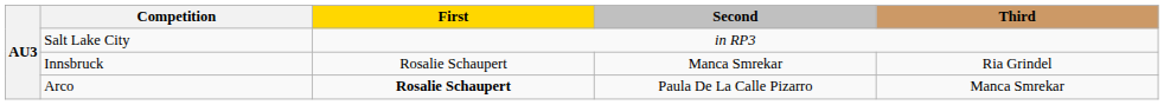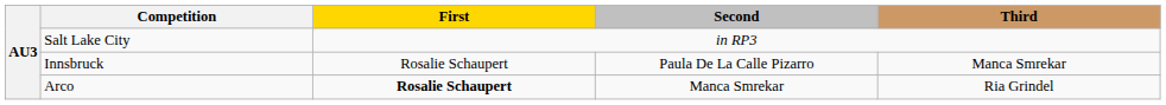Innsbruck | Second: Manca Smrekar -> Paula De La Calle Pizarro
Innsbruck | Third: Ria Grindel -> Manca Smrekar
Arco | Second: Paula De La Calle Pizarro -> Manca Smrekar
Arco | Third: Manca Smrekar -> Ria Grindel
